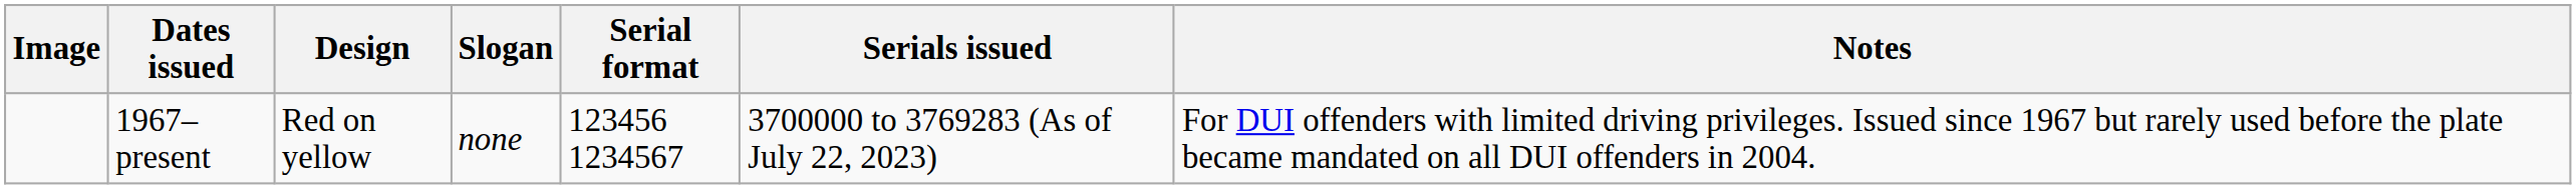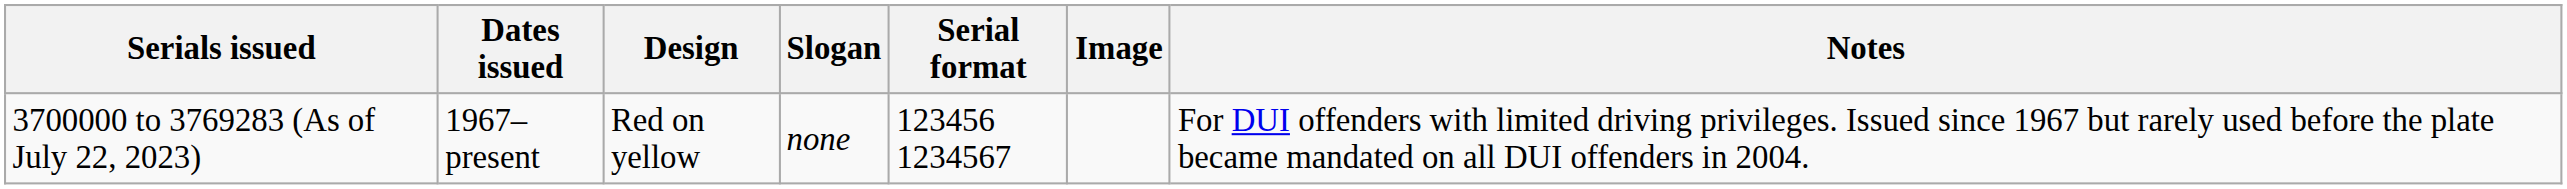columns swapped: Image <-> Serials issued
